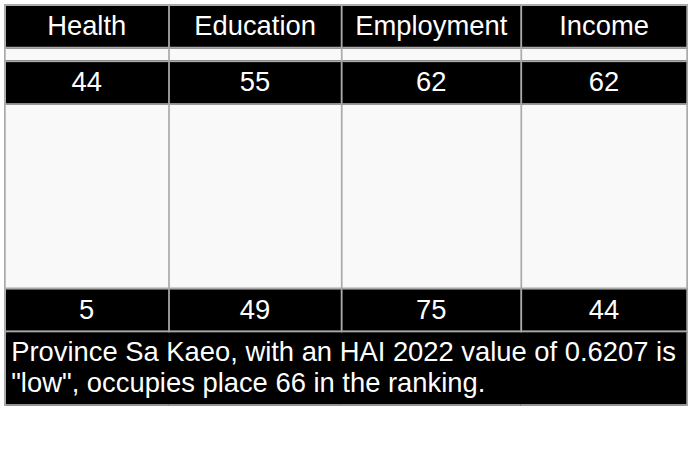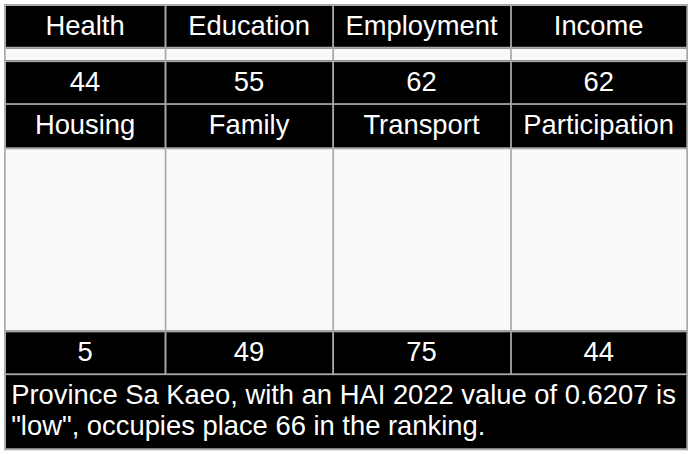+ row: Housing | Family | Transport | Participation
